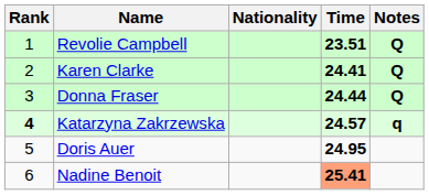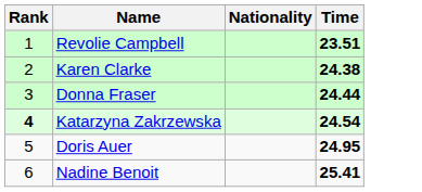- column: Notes | Q | Q | Q | q
Karen Clarke | Time: 24.41 -> 24.38
Katarzyna Zakrzewska | Time: 24.57 -> 24.54
Nadine Benoit | Time: lightsalmon background -> no background
